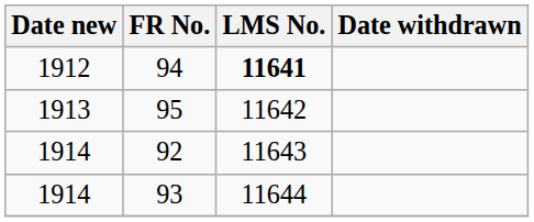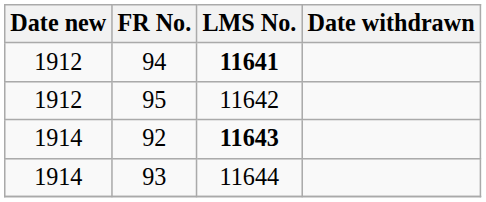95 | Date new: 1913 -> 1912
92 | LMS No.: normal -> bold
